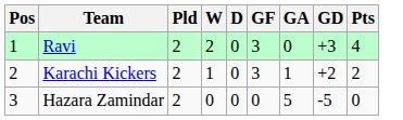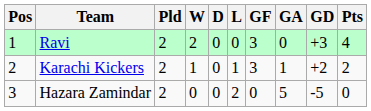+ column: L | 0 | 1 | 2
